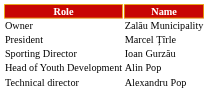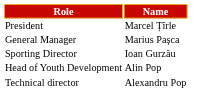- row: Owner | Zalău Municipality
+ row: General Manager | Marius Pașca
